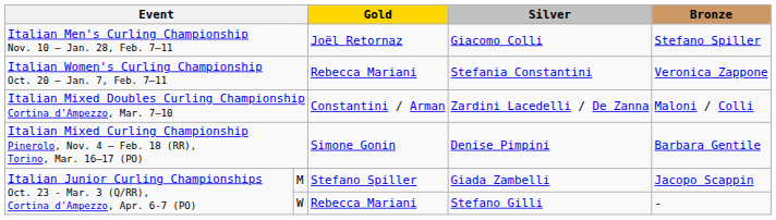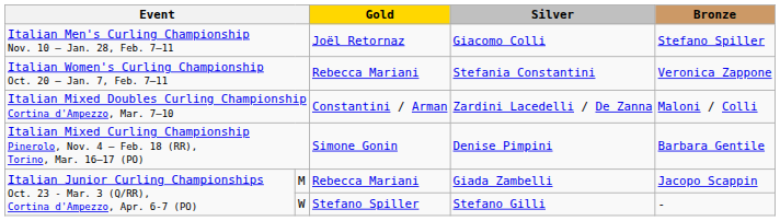M | Gold: Stefano Spiller -> Rebecca Mariani
W | Gold: Rebecca Mariani -> Stefano Spiller
